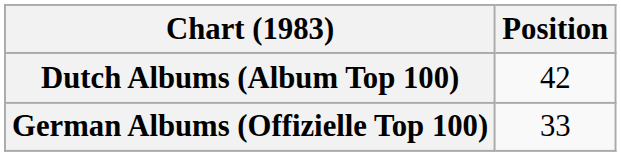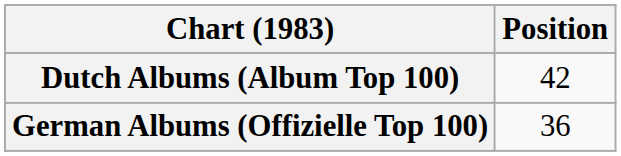German Albums (Offizielle Top 100) | Position: 33 -> 36
